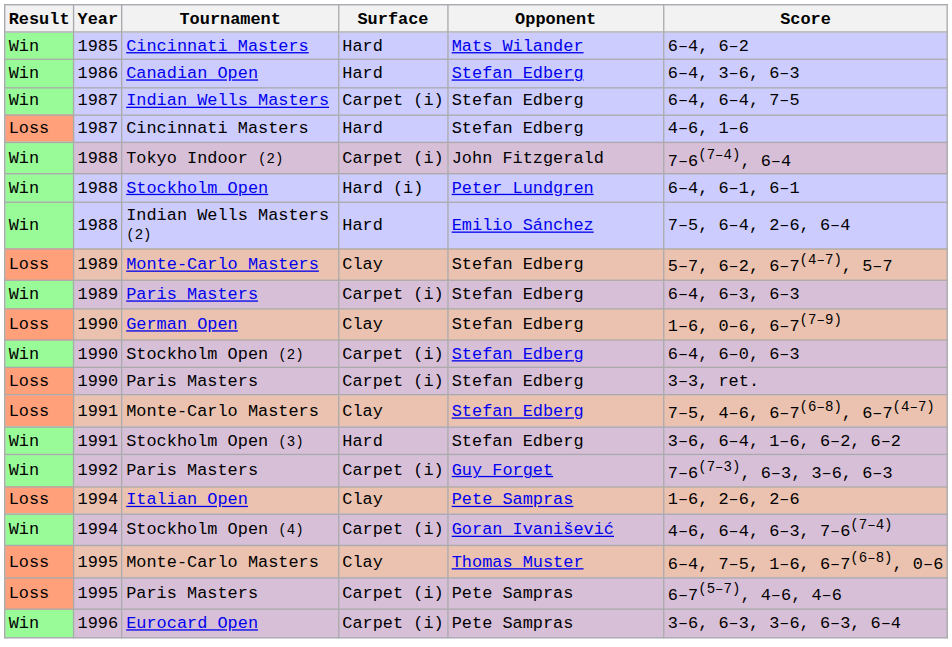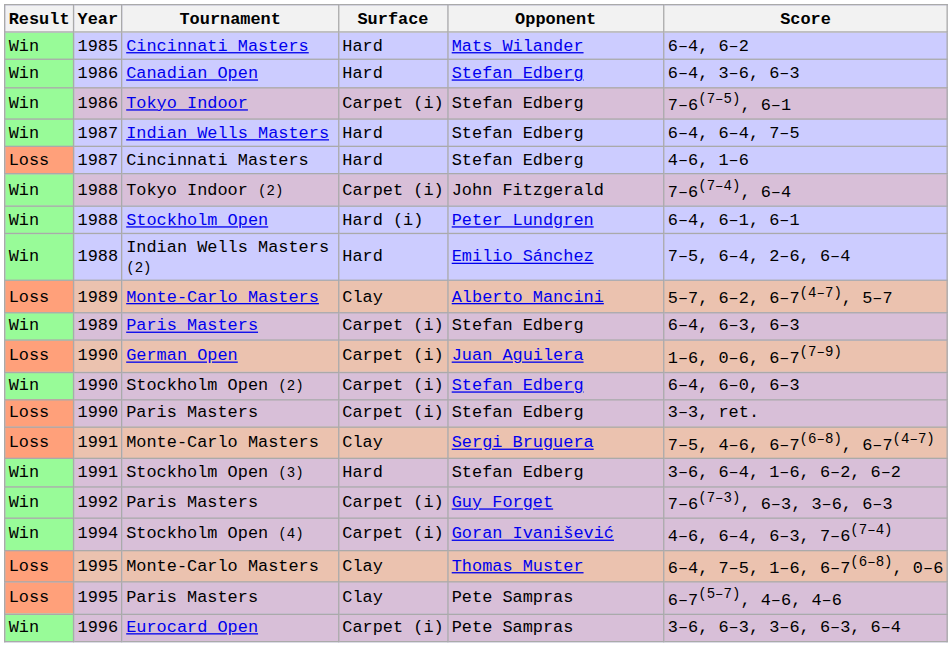+ row: Win | 1986 | Tokyo Indoor | Carpet (i) | Stefan Edberg | 7–6(7–5), 6–1
Indian Wells Masters | Surface: Carpet (i) -> Hard
1989 / Monte-Carlo Masters | Opponent: Stefan Edberg -> Alberto Mancini
German Open | Surface: Clay -> Carpet (i)
German Open | Opponent: Stefan Edberg -> Juan Aguilera
1991 / Monte-Carlo Masters | Opponent: Stefan Edberg -> Sergi Bruguera
- row: Loss | 1994 | Italian Open | Clay | Pete Sampras | 1–6, 2–6, 2–6
1995 / Paris Masters | Surface: Carpet (i) -> Clay
